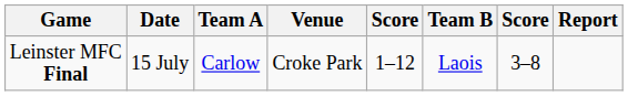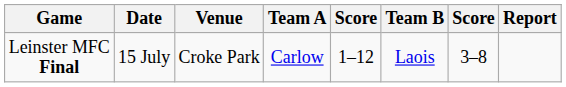columns swapped: Venue <-> Team A
